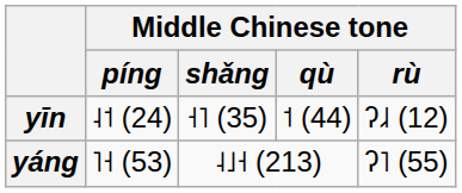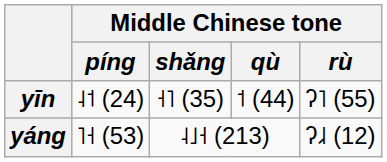yīn | Middle Chinese tone / rù: ʔ˩˨ (12) -> ʔ˥ (55)
yáng | Middle Chinese tone / rù: ʔ˥ (55) -> ʔ˩˨ (12)
